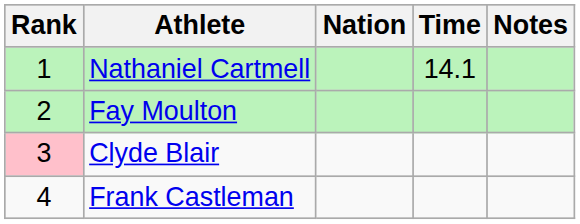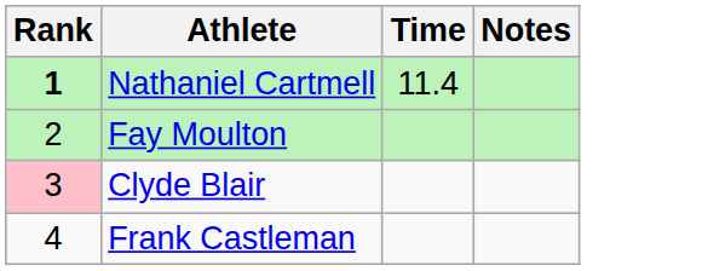- column: Nation
Nathaniel Cartmell | Rank: normal -> bold
Nathaniel Cartmell | Time: 14.1 -> 11.4
